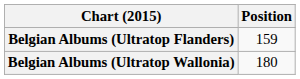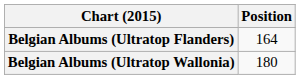Belgian Albums (Ultratop Flanders) | Position: 159 -> 164
